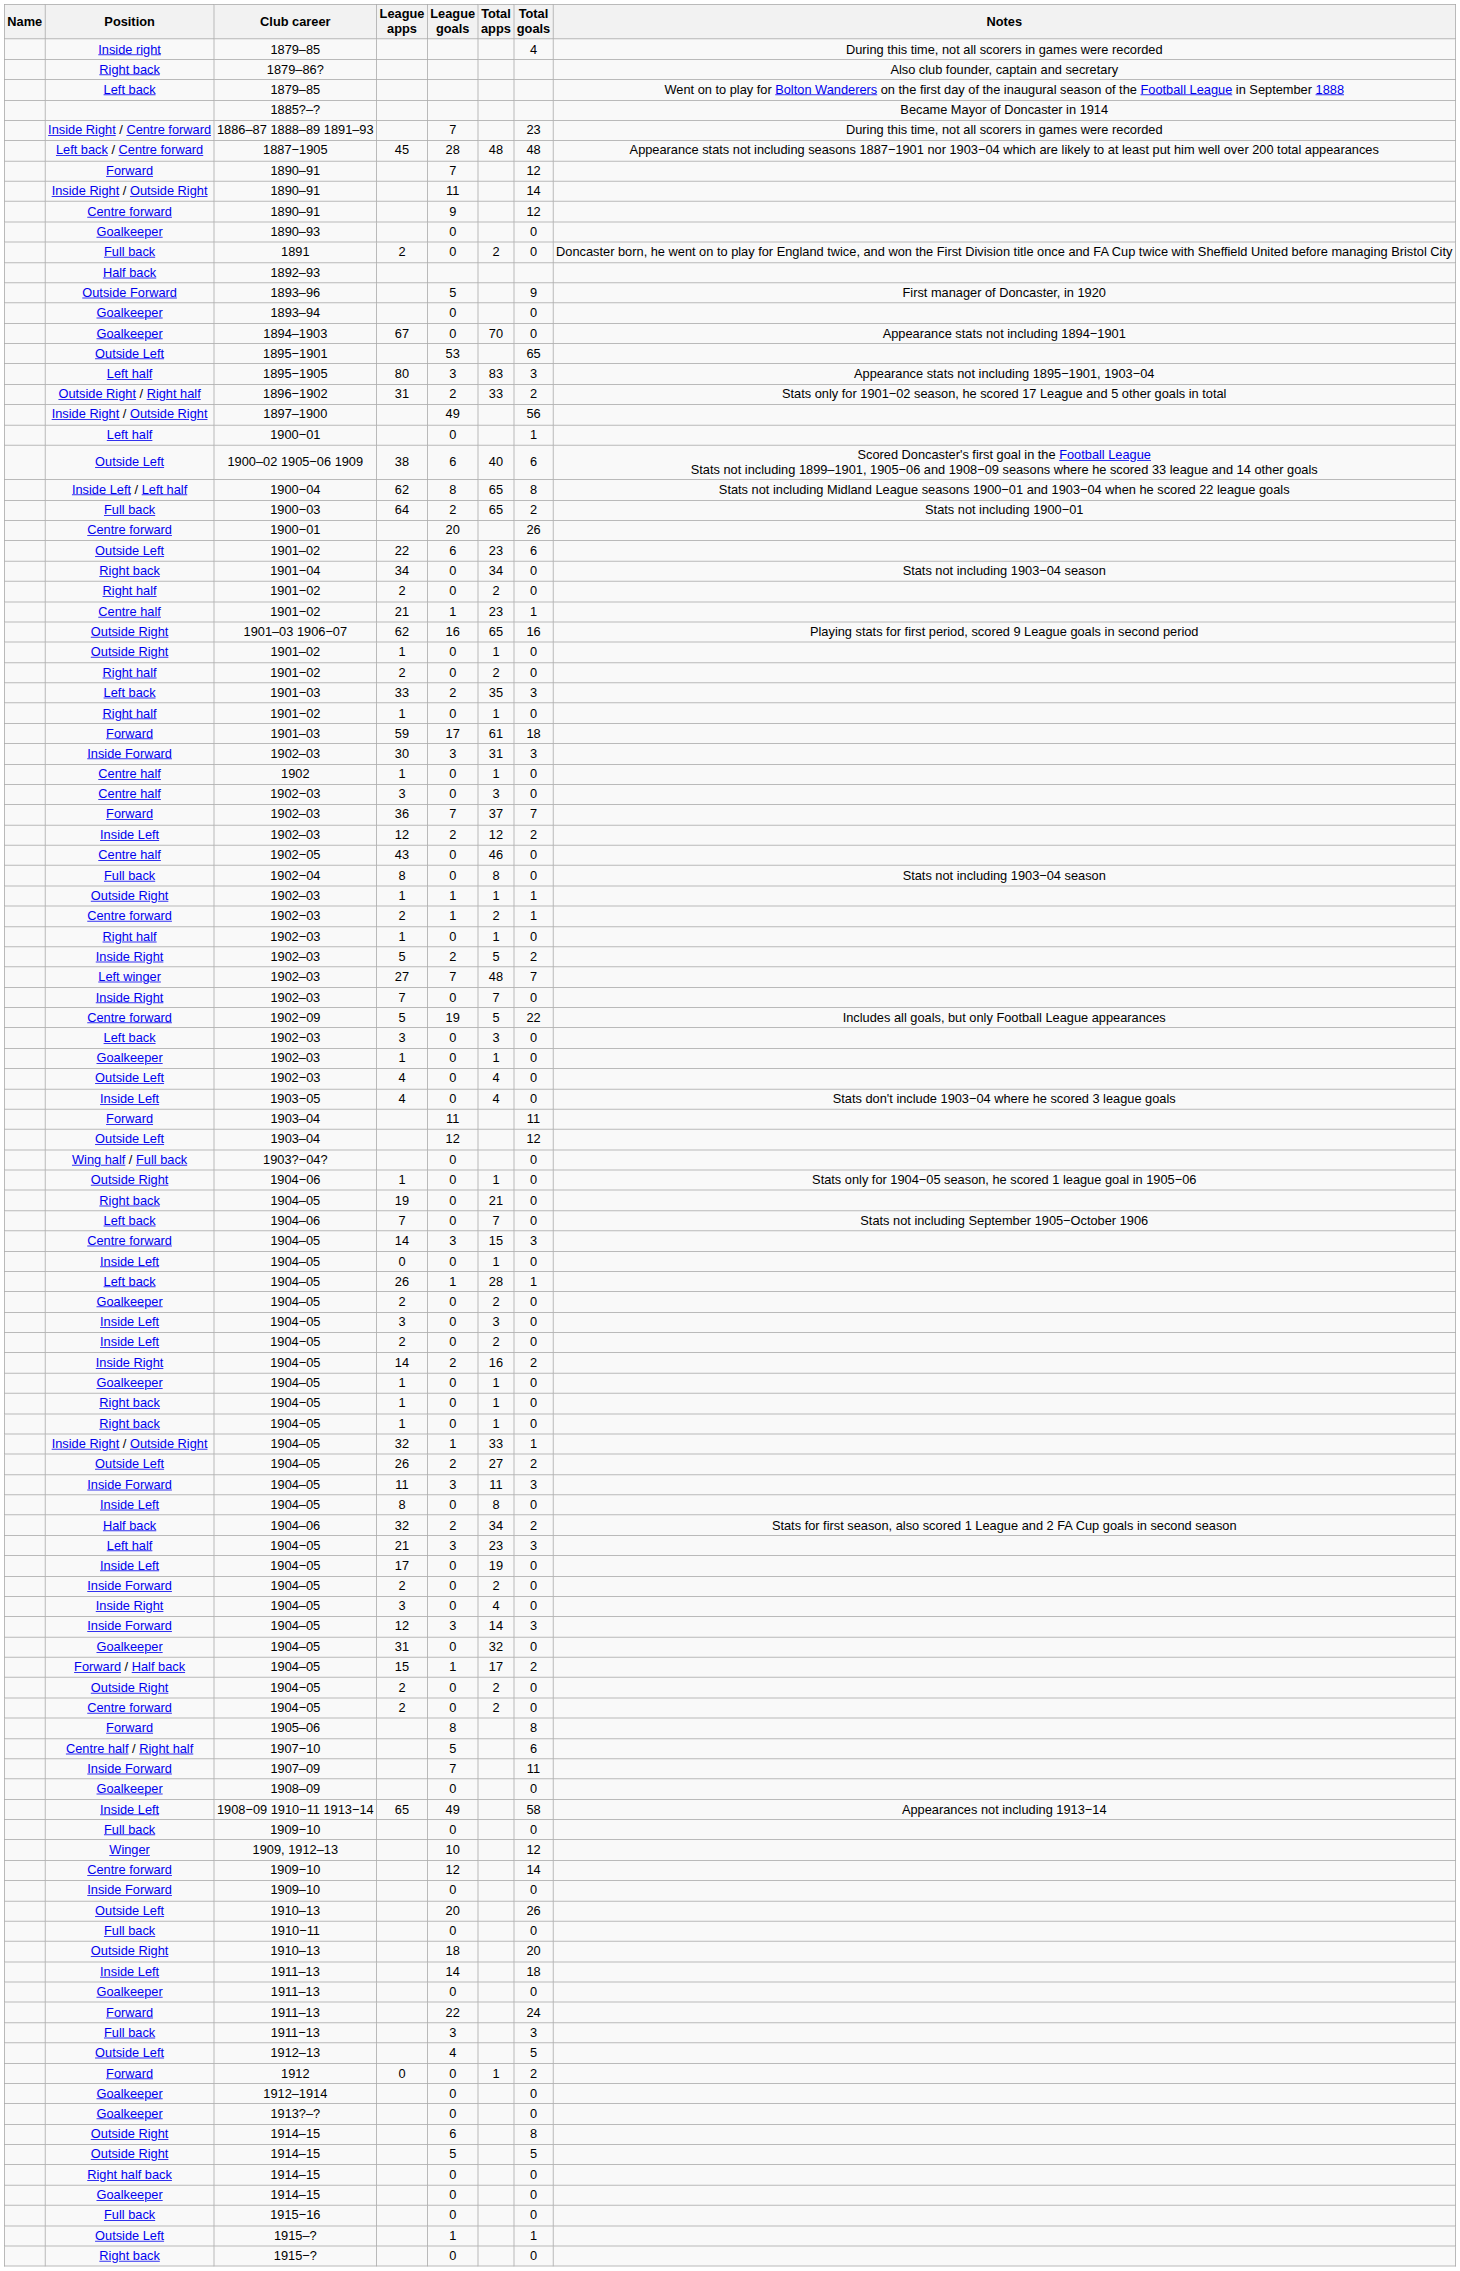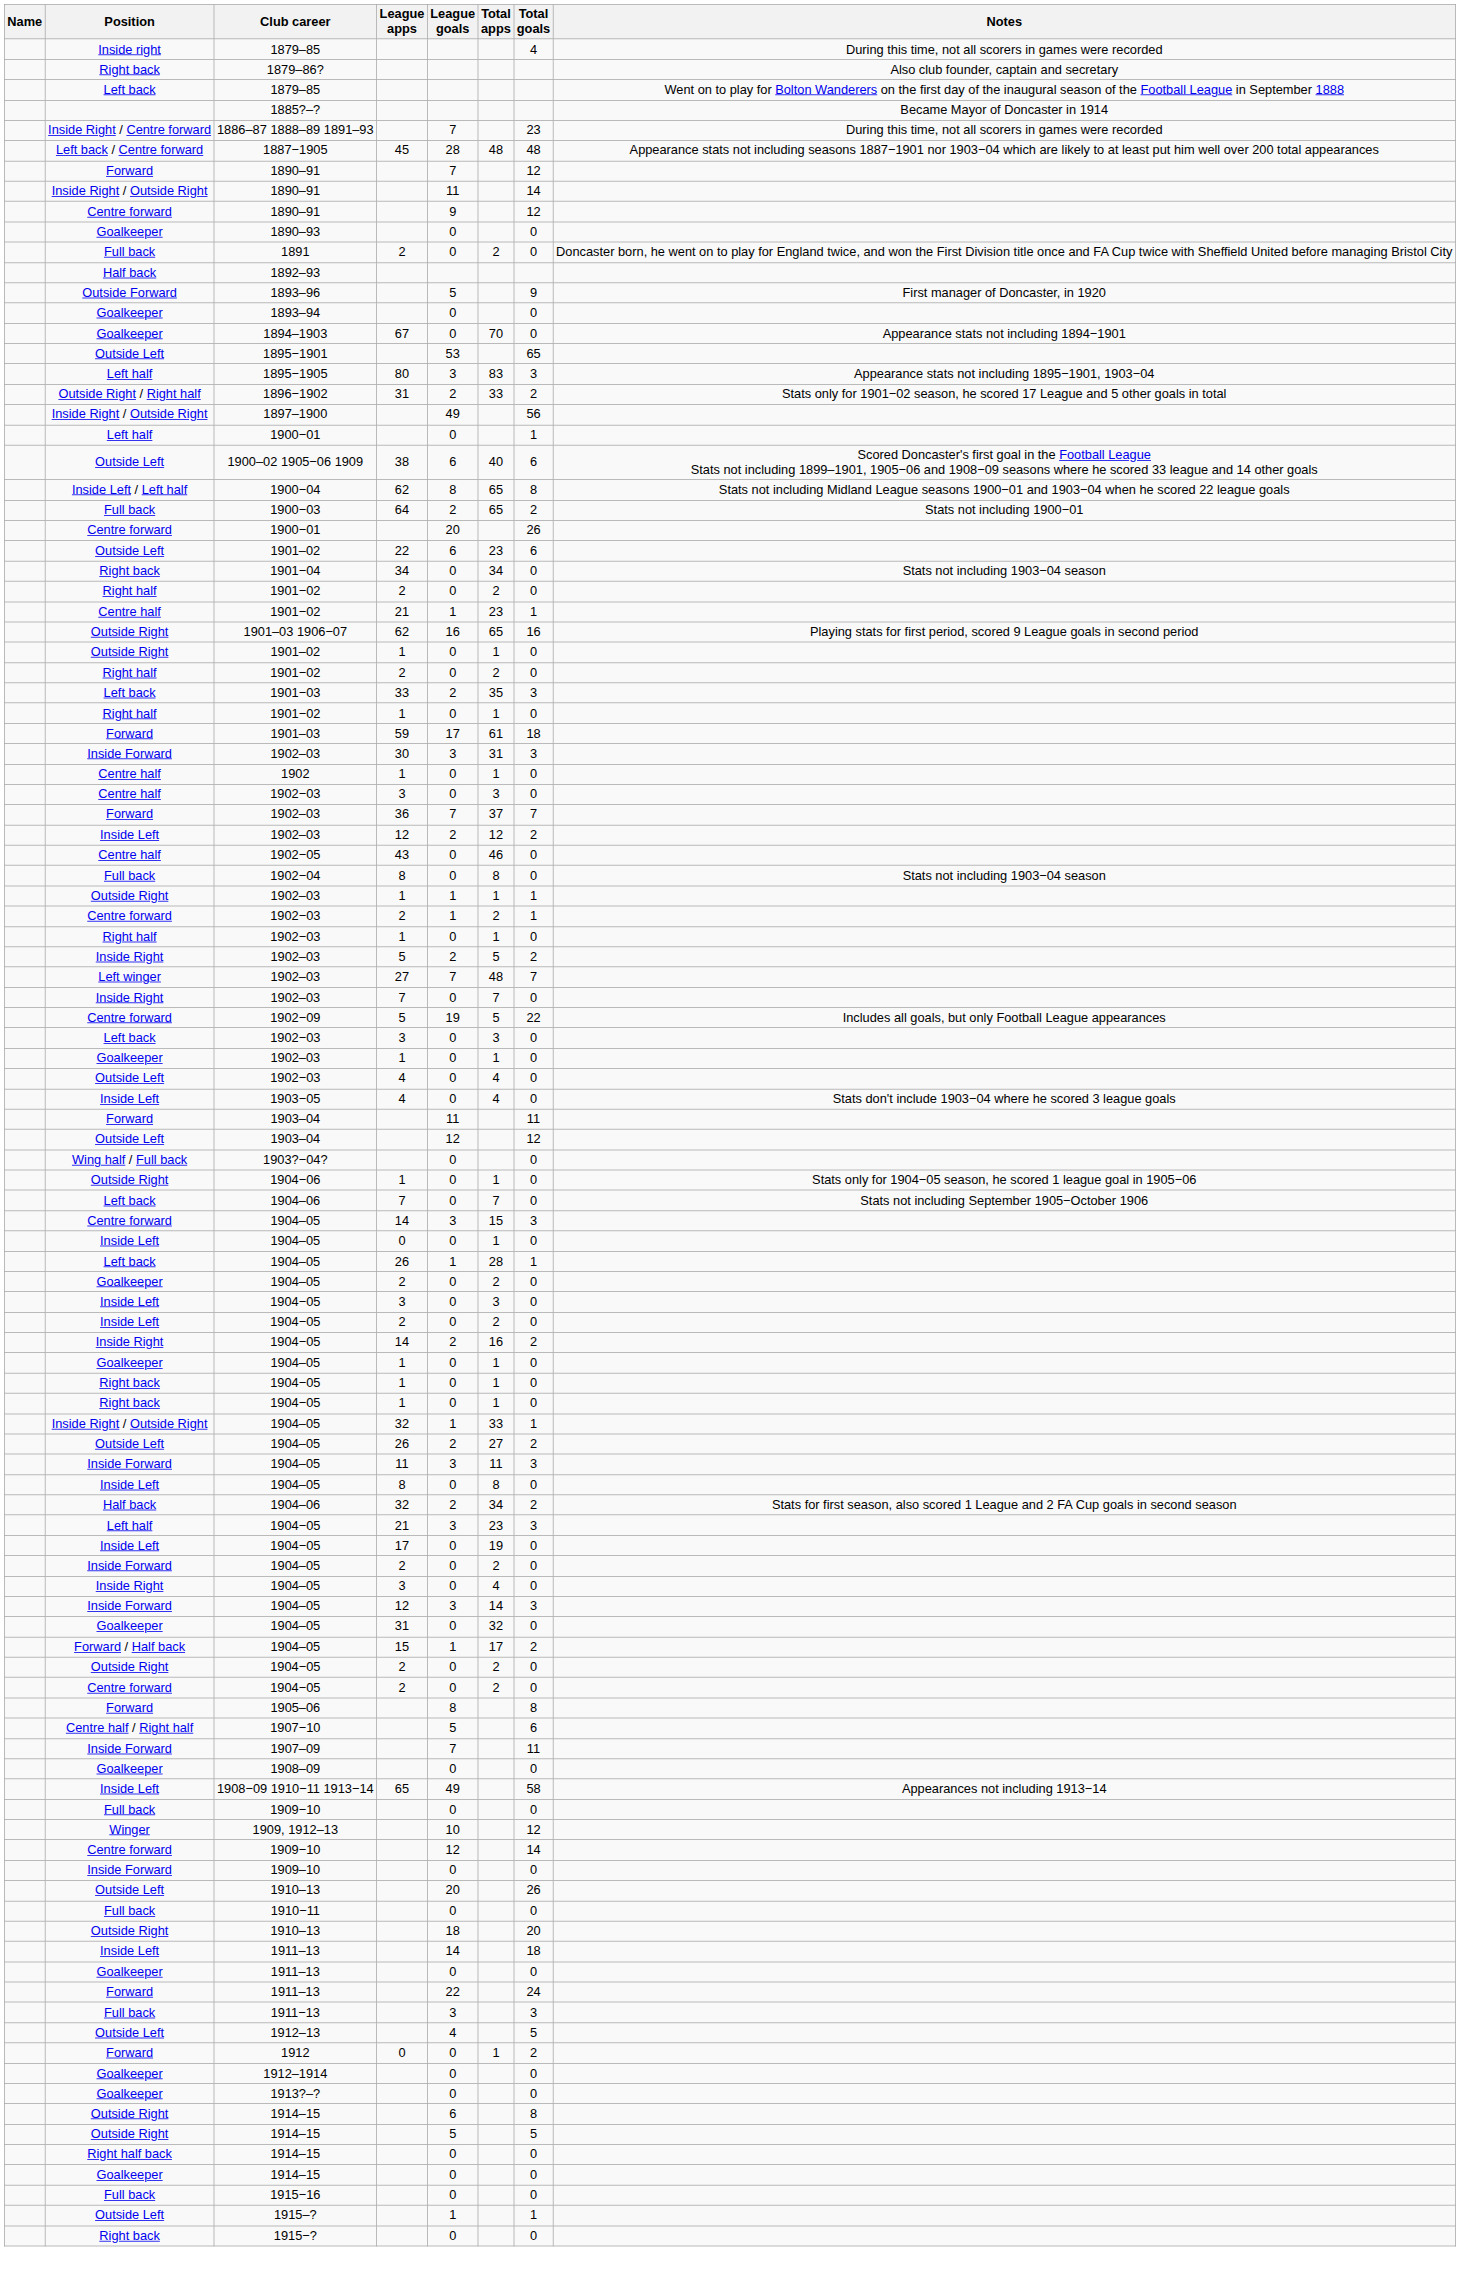- row: Right back | 1904–05 | 19 | 0 | 21 | 0
